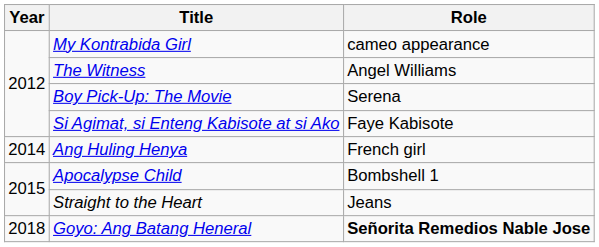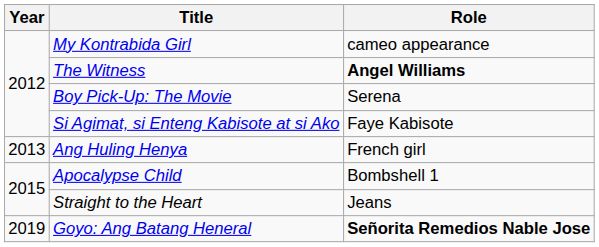The Witness | Role: normal -> bold
Ang Huling Henya | Year: 2014 -> 2013
Goyo: Ang Batang Heneral | Year: 2018 -> 2019
